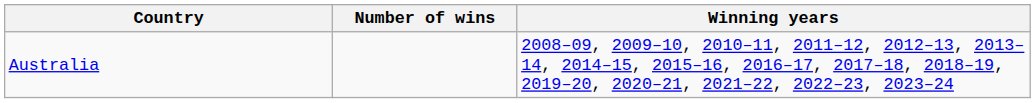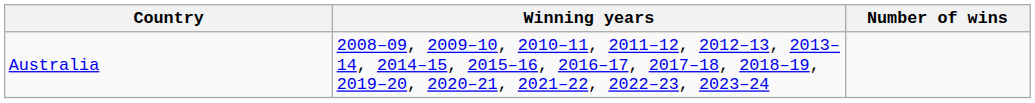columns swapped: Number of wins <-> Winning years
